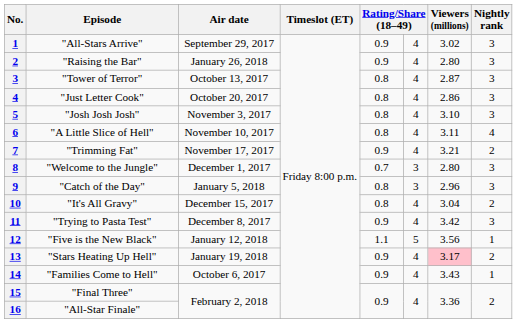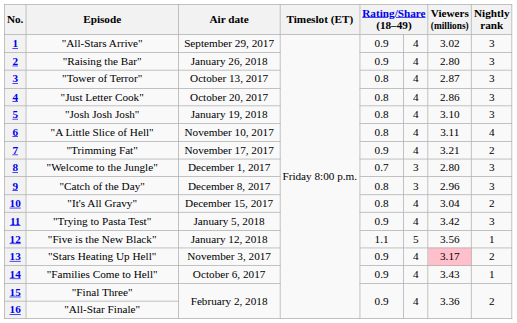"Josh Josh Josh" | Air date: November 3, 2017 -> January 19, 2018
"Catch of the Day" | Air date: January 5, 2018 -> December 8, 2017
"Trying to Pasta Test" | Air date: December 8, 2017 -> January 5, 2018
"Stars Heating Up Hell" | Air date: January 19, 2018 -> November 3, 2017
